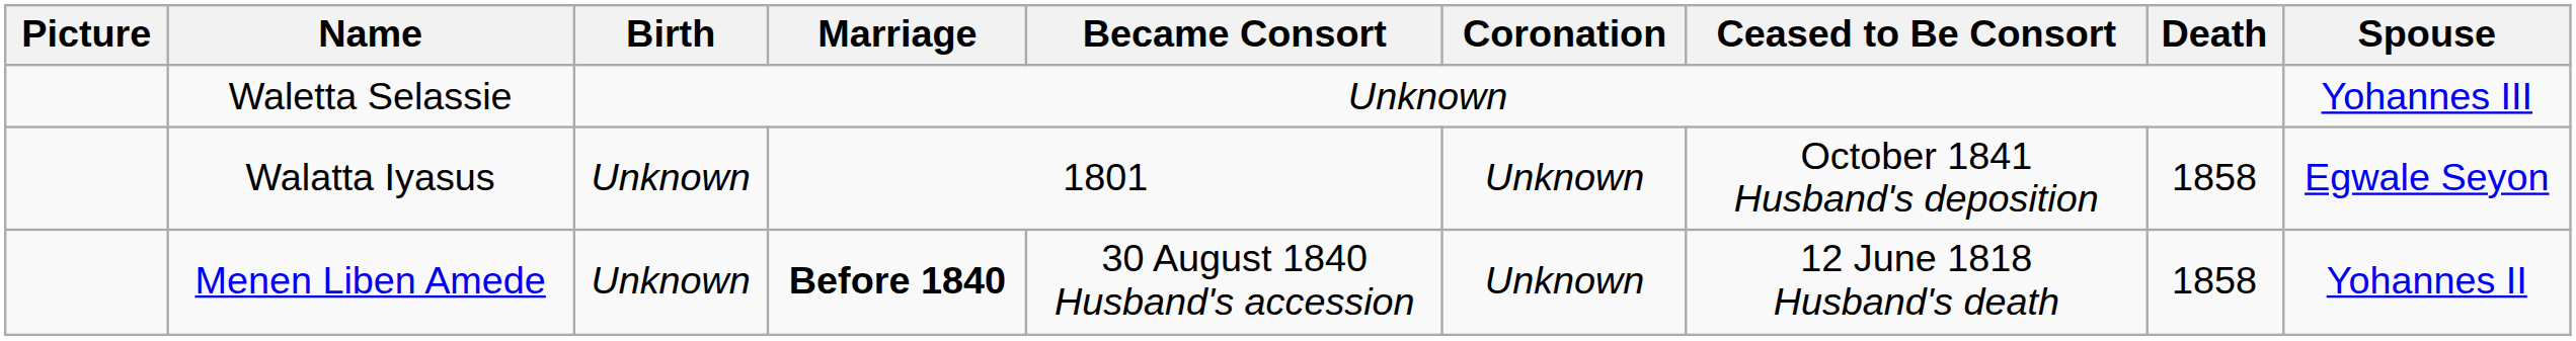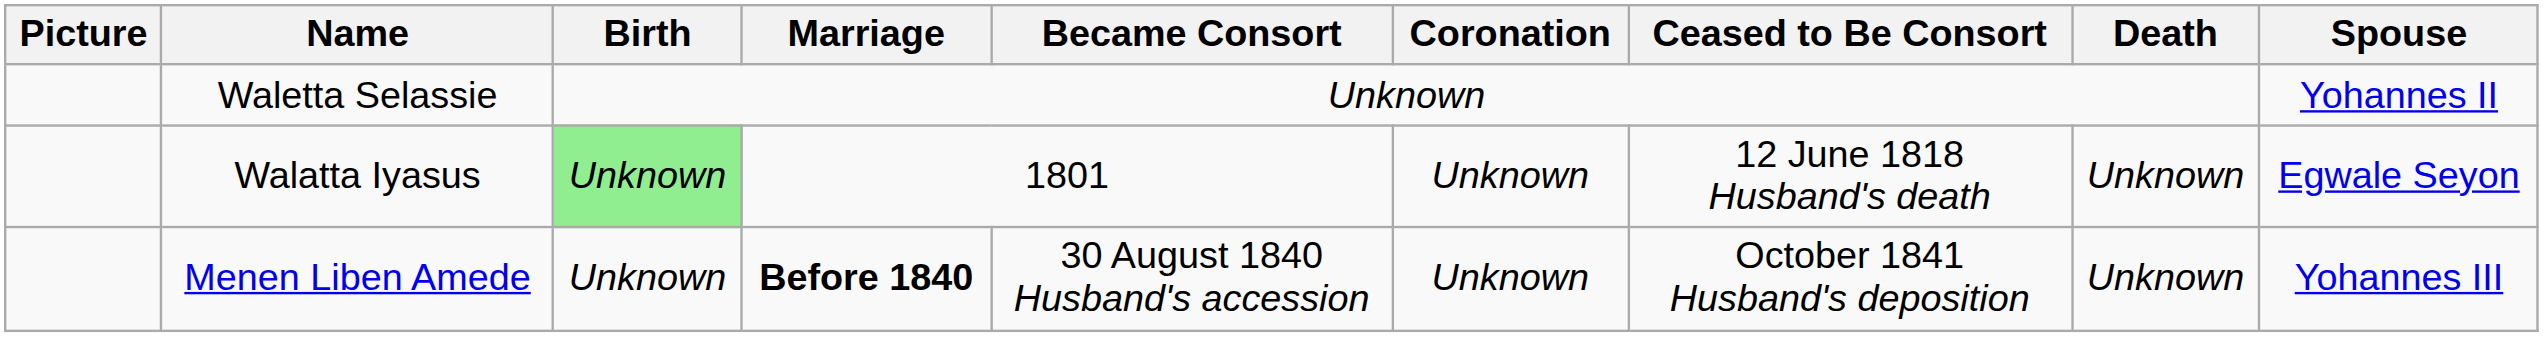Waletta Selassie | Spouse: Yohannes III -> Yohannes II
Walatta Iyasus | Birth: no background -> lightgreen background
Walatta Iyasus | Ceased to Be Consort: October 1841 Husband's deposition -> 12 June 1818 Husband's death
Walatta Iyasus | Death: 1858 -> Unknown
Menen Liben Amede | Ceased to Be Consort: 12 June 1818 Husband's death -> October 1841 Husband's deposition
Menen Liben Amede | Death: 1858 -> Unknown
Menen Liben Amede | Spouse: Yohannes II -> Yohannes III
